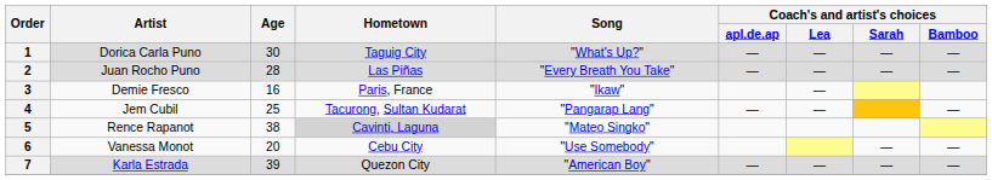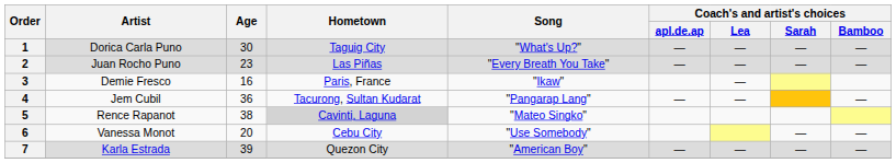2 | Age: 28 -> 23
4 | Age: 25 -> 36
